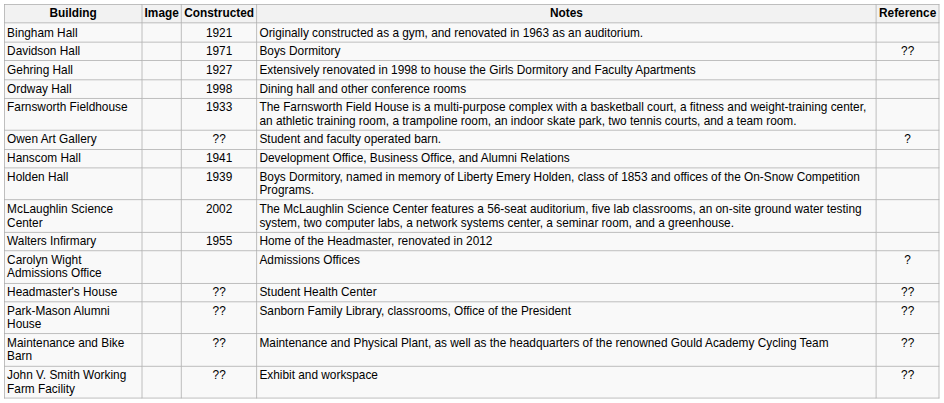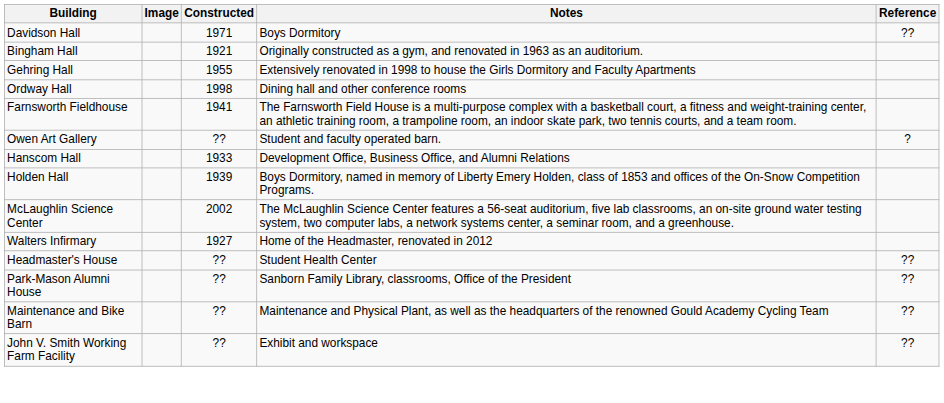rows swapped: Bingham Hall <-> Davidson Hall
Gehring Hall | Constructed: 1927 -> 1955
Farnsworth Fieldhouse | Constructed: 1933 -> 1941
Hanscom Hall | Constructed: 1941 -> 1933
Walters Infirmary | Constructed: 1955 -> 1927
- row: Carolyn Wight Admissions Office | Admissions Offices | ?
